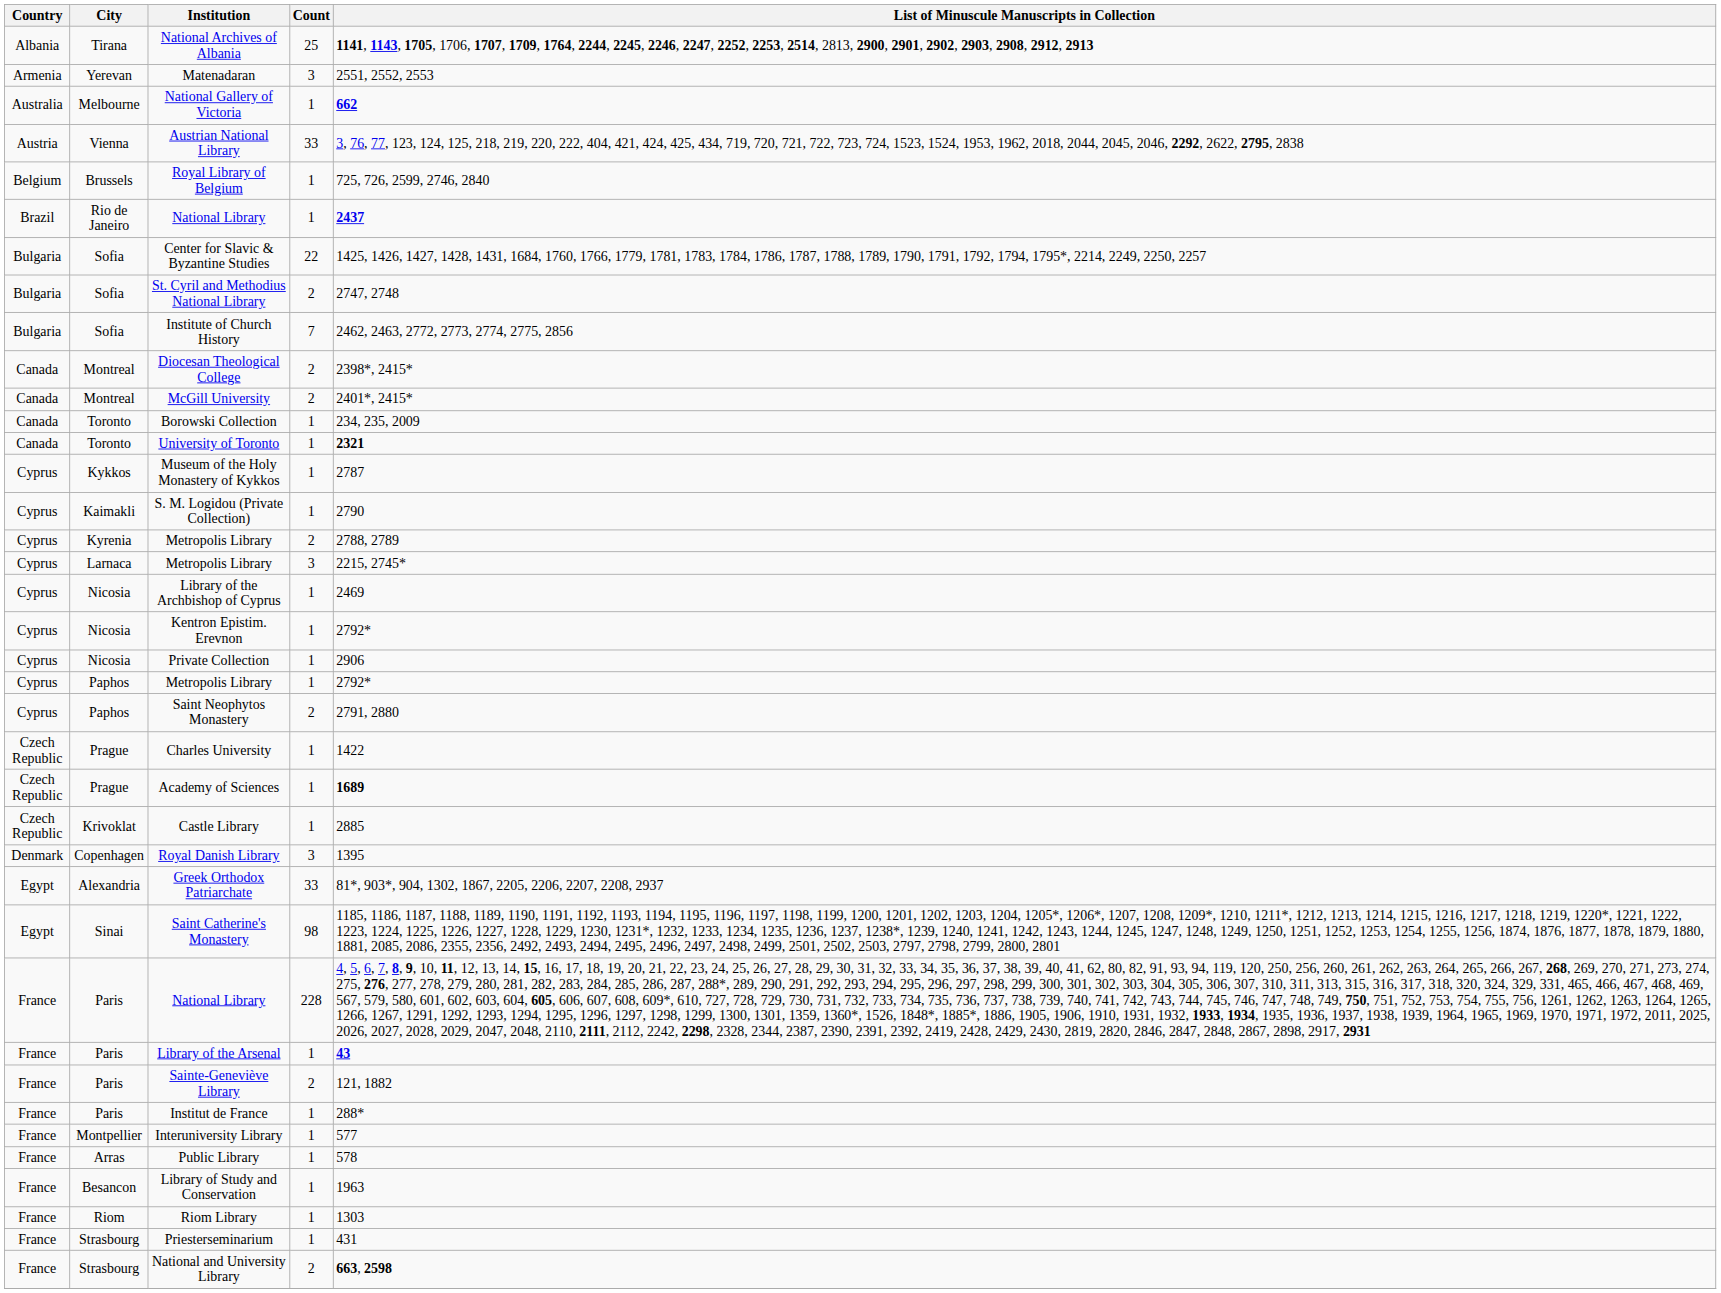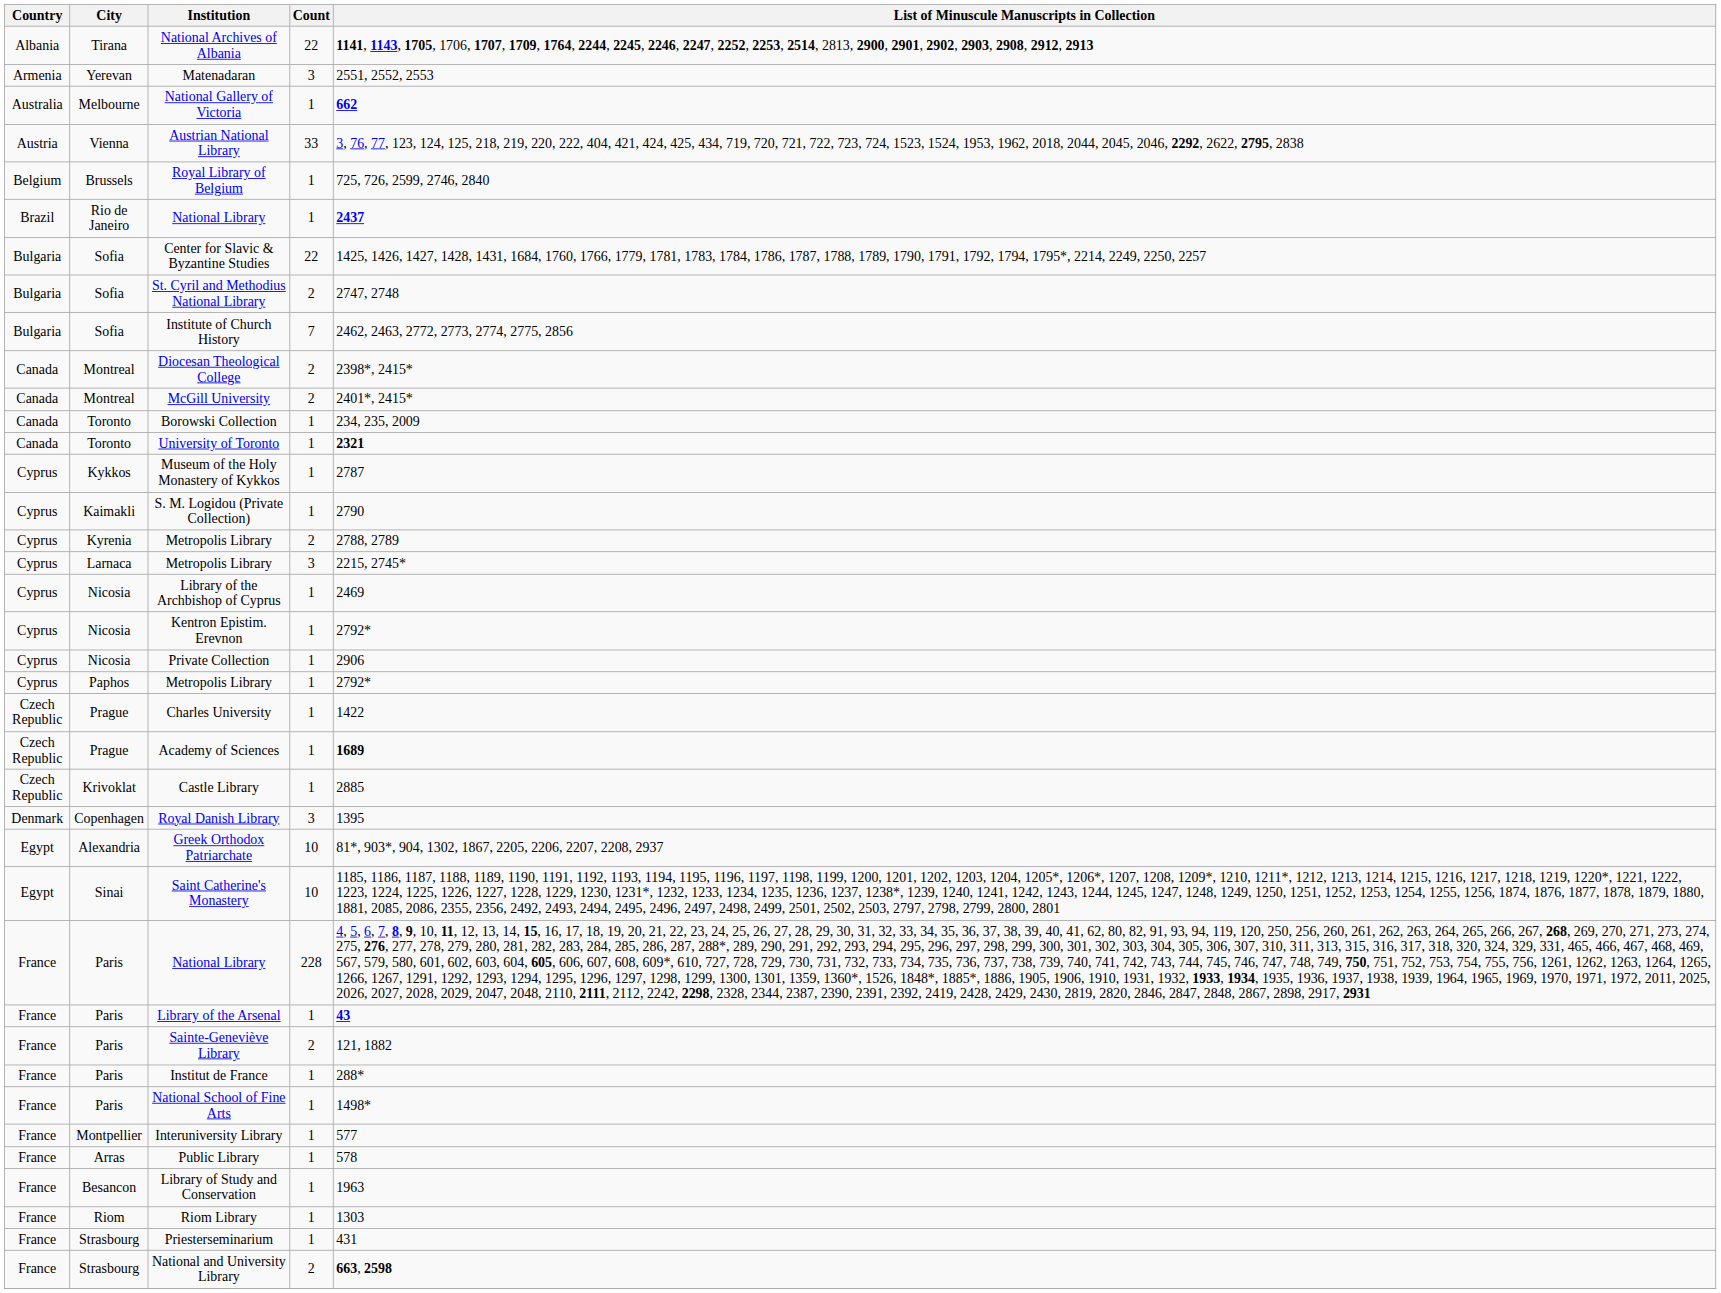National Archives of Albania | Count: 25 -> 22
- row: Cyprus | Paphos | Saint Neophytos Monastery | 2 | 2791, 2880
Greek Orthodox Patriarchate | Count: 33 -> 10
Saint Catherine's Monastery | Count: 98 -> 10
+ row: France | Paris | National School of Fine Arts | 1 | 1498*
